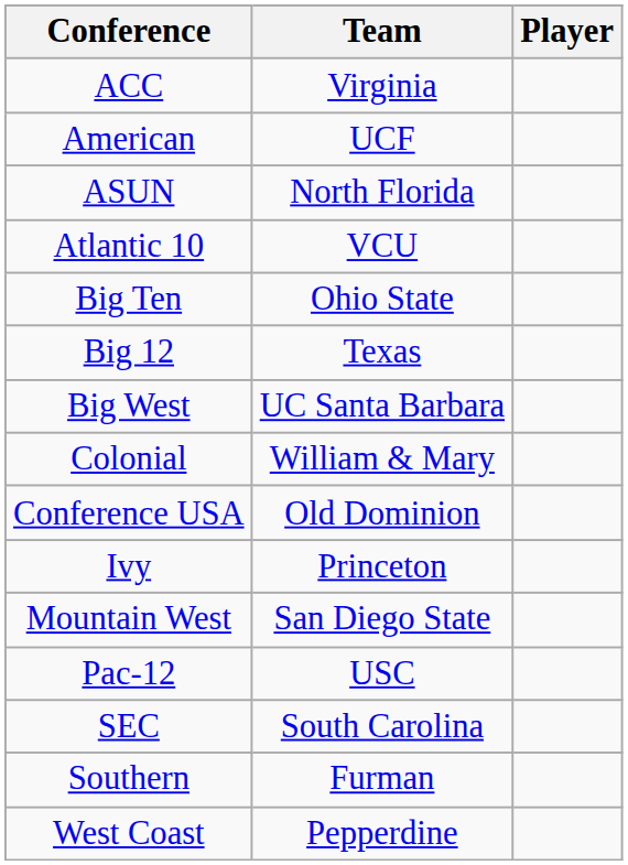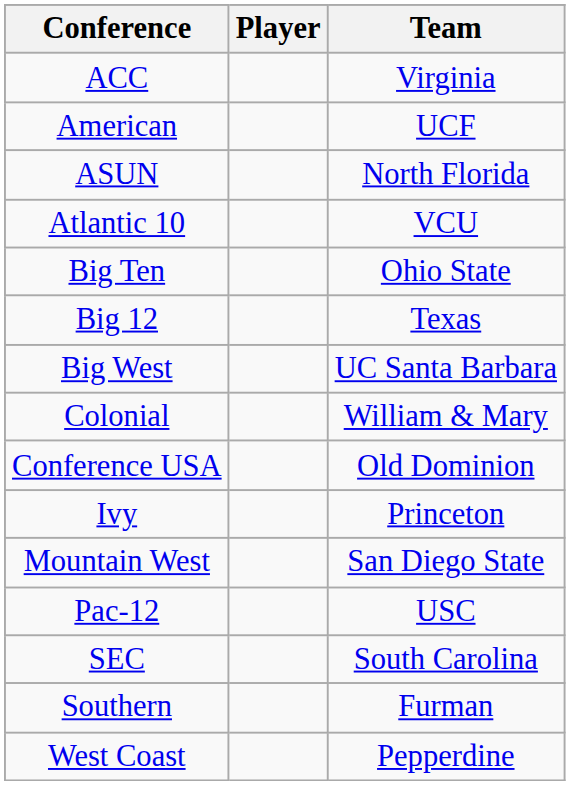columns swapped: Player <-> Team
